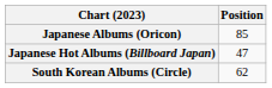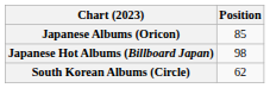Japanese Hot Albums (Billboard Japan) | Position: 47 -> 98
